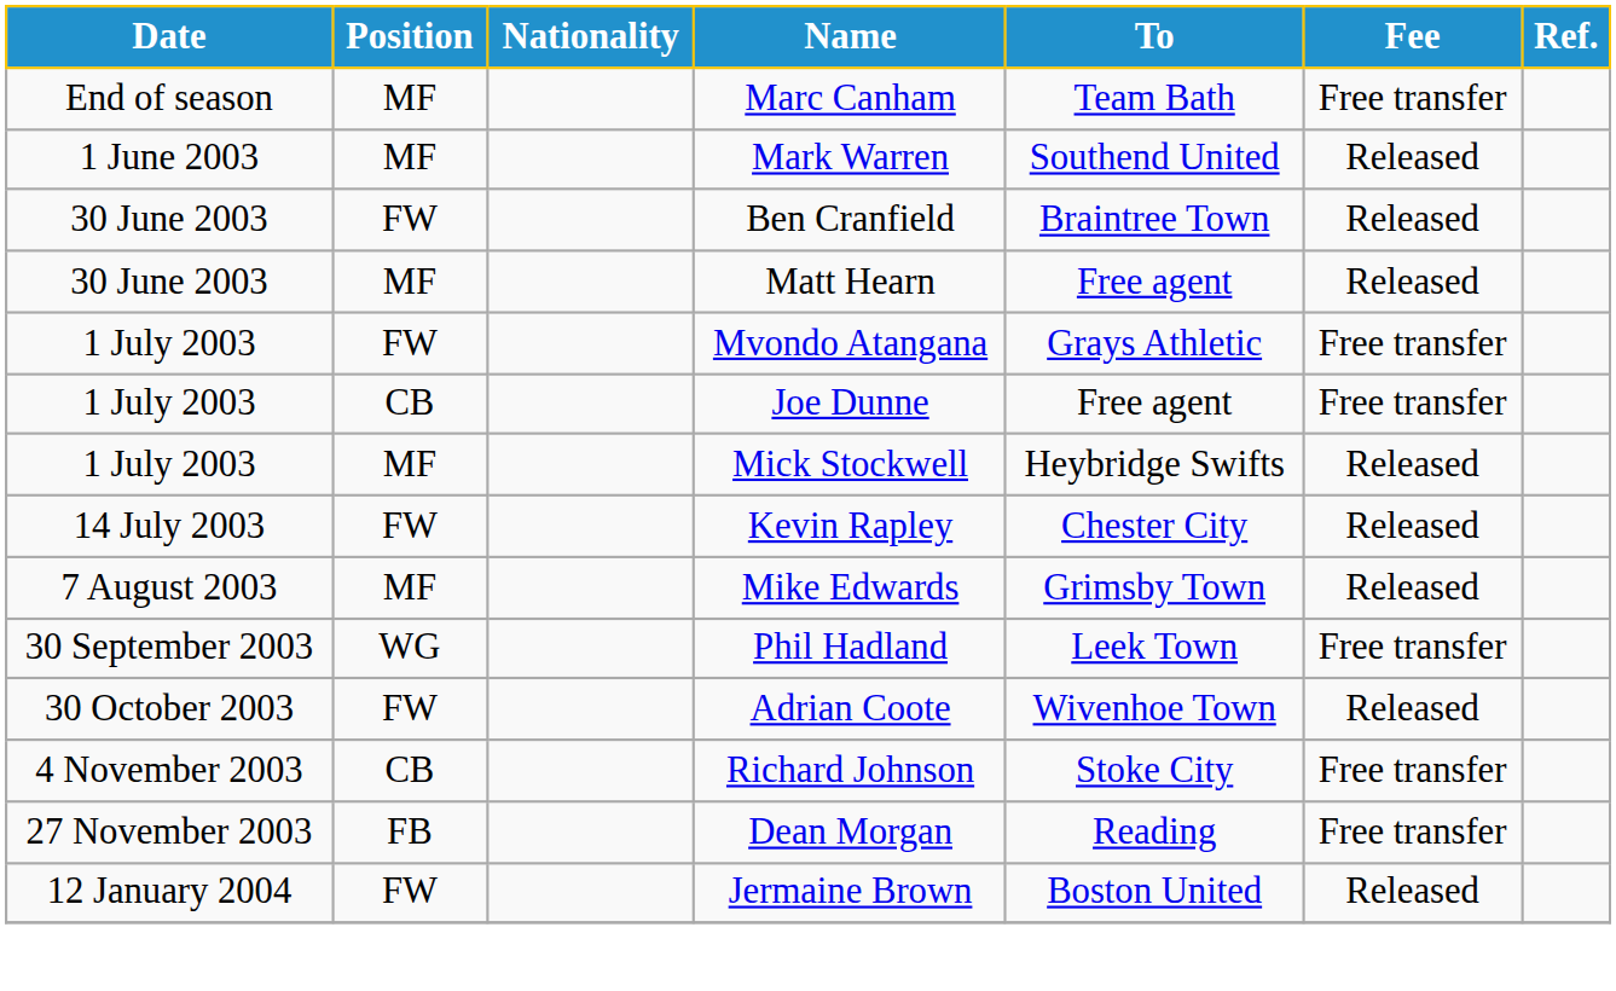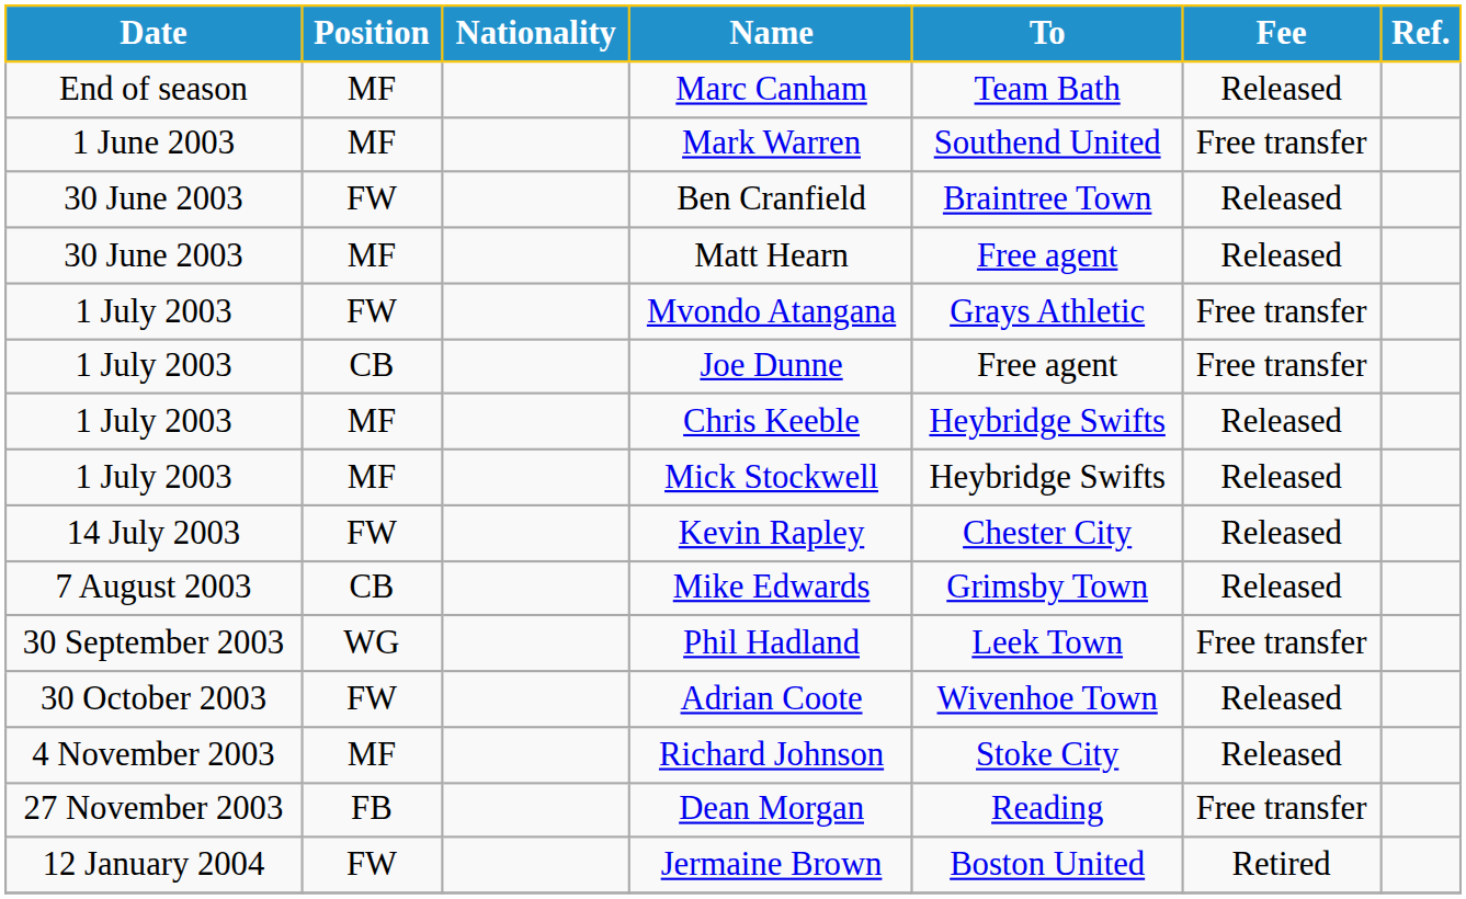Marc Canham | Fee: Free transfer -> Released
Mark Warren | Fee: Released -> Free transfer
+ row: 1 July 2003 | MF | Chris Keeble | Heybridge Swifts | Released
Mike Edwards | Position: MF -> CB
Richard Johnson | Position: CB -> MF
Richard Johnson | Fee: Free transfer -> Released
Jermaine Brown | Fee: Released -> Retired
